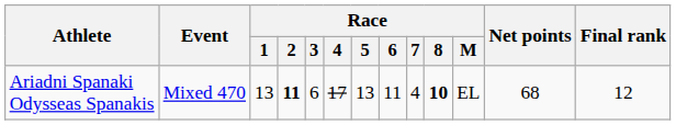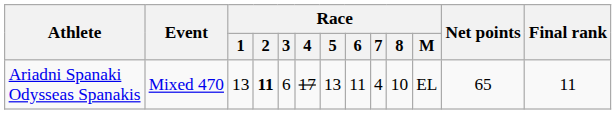Ariadni Spanaki Odysseas Spanakis | Race / 8: bold -> normal
Ariadni Spanaki Odysseas Spanakis | Net points: 68 -> 65
Ariadni Spanaki Odysseas Spanakis | Final rank: 12 -> 11
